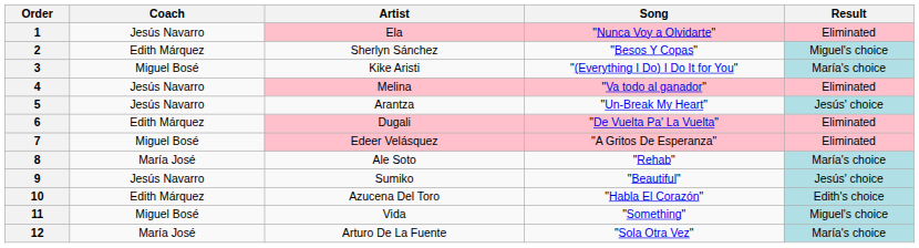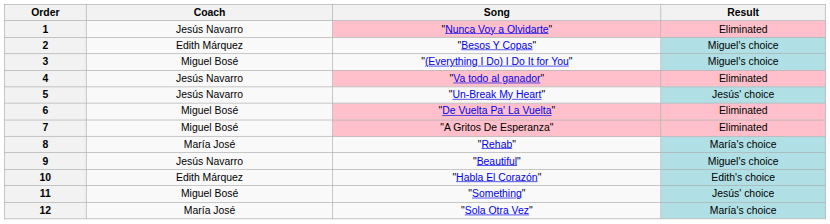- column: Artist | Ela | Sherlyn Sánchez | Kike Aristi | Melina | Arantza | Dugali | Edeer Velásquez | Ale Soto | Sumiko | Azucena Del Toro | Vida | Arturo De La Fuente
3 | Result: María's choice -> Miguel's choice
6 | Coach: Edith Márquez -> Miguel Bosé
9 | Result: Jesús' choice -> Miguel's choice
11 | Result: Miguel's choice -> Jesús' choice
